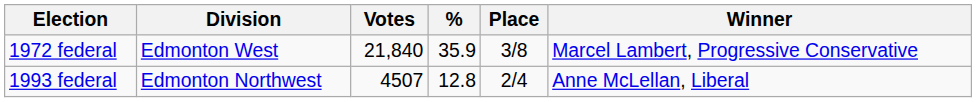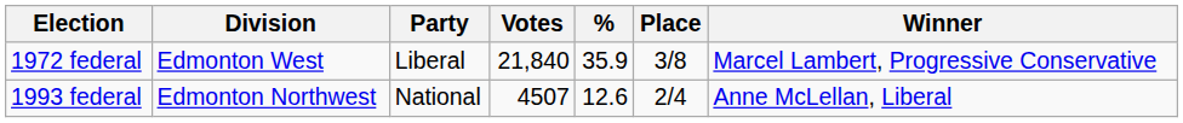+ column: Party | Liberal | National
1993 federal | %: 12.8 -> 12.6
